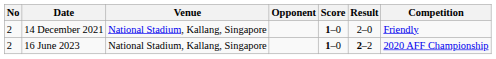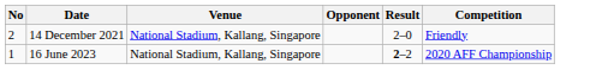- column: Score | 1–0 | 1–0
16 June 2023 | No: 2 -> 1
